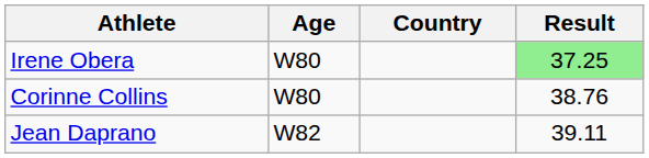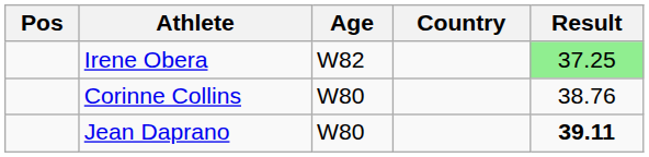+ column: Pos
Irene Obera | Age: W80 -> W82
Jean Daprano | Age: W82 -> W80
Jean Daprano | Result: normal -> bold
